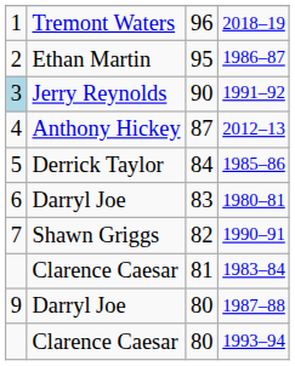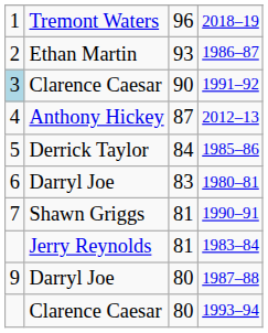1986–87 | column 3: 95 -> 93
1991–92 | column 2: Jerry Reynolds -> Clarence Caesar
1990–91 | column 3: 82 -> 81
1983–84 | column 2: Clarence Caesar -> Jerry Reynolds
